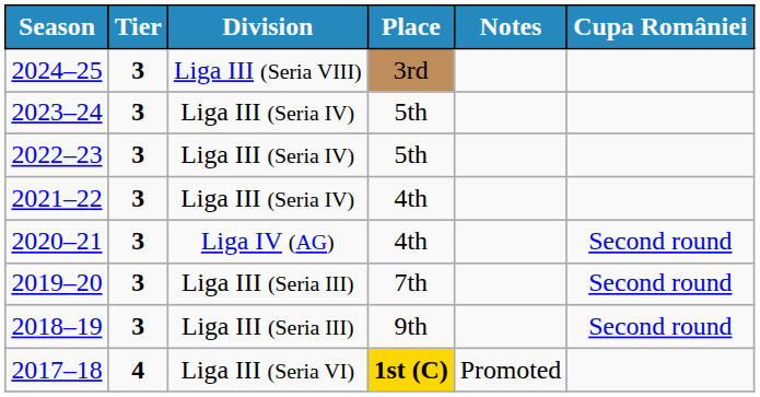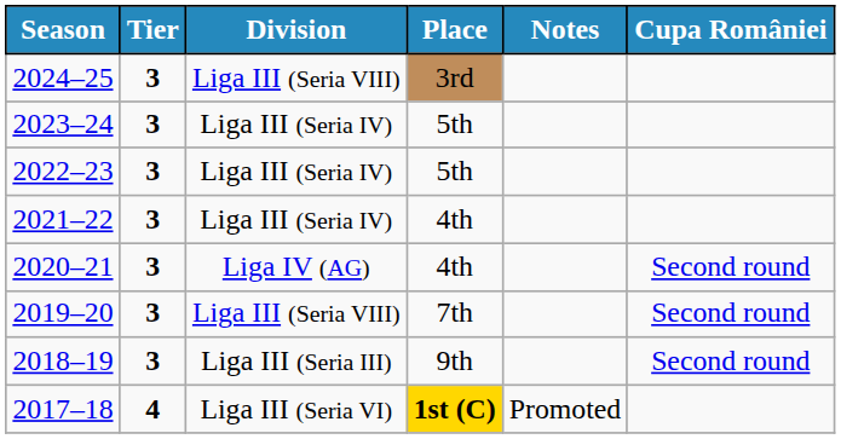2019–20 | Division: Liga III (Seria III) -> Liga III (Seria VIII)
